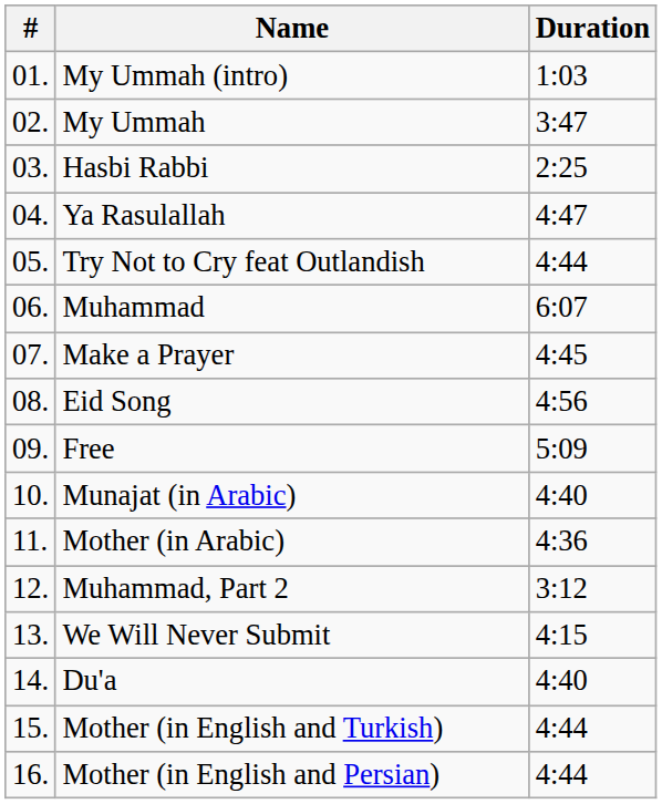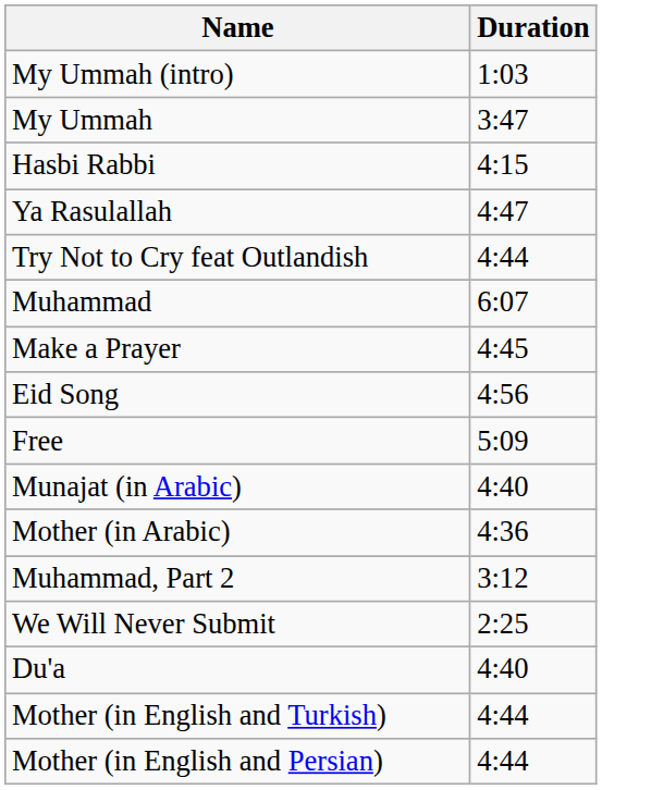- column: # | 01. | 02. | 03. | 04. | 05. | 06. | 07. | 08. | 09. | 10. | 11. | 12. | 13. | 14. | 15. | 16.
Hasbi Rabbi | Duration: 2:25 -> 4:15
We Will Never Submit | Duration: 4:15 -> 2:25
